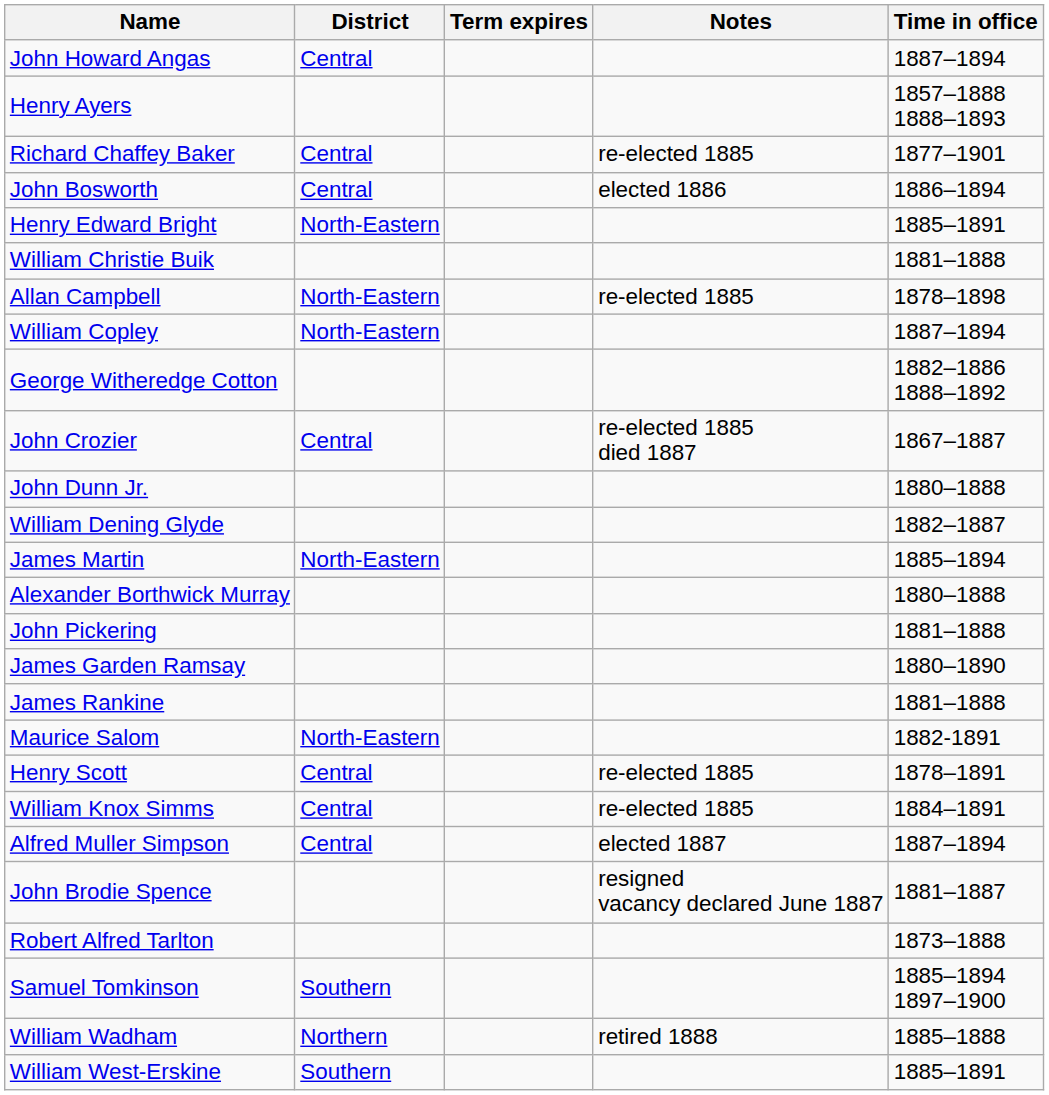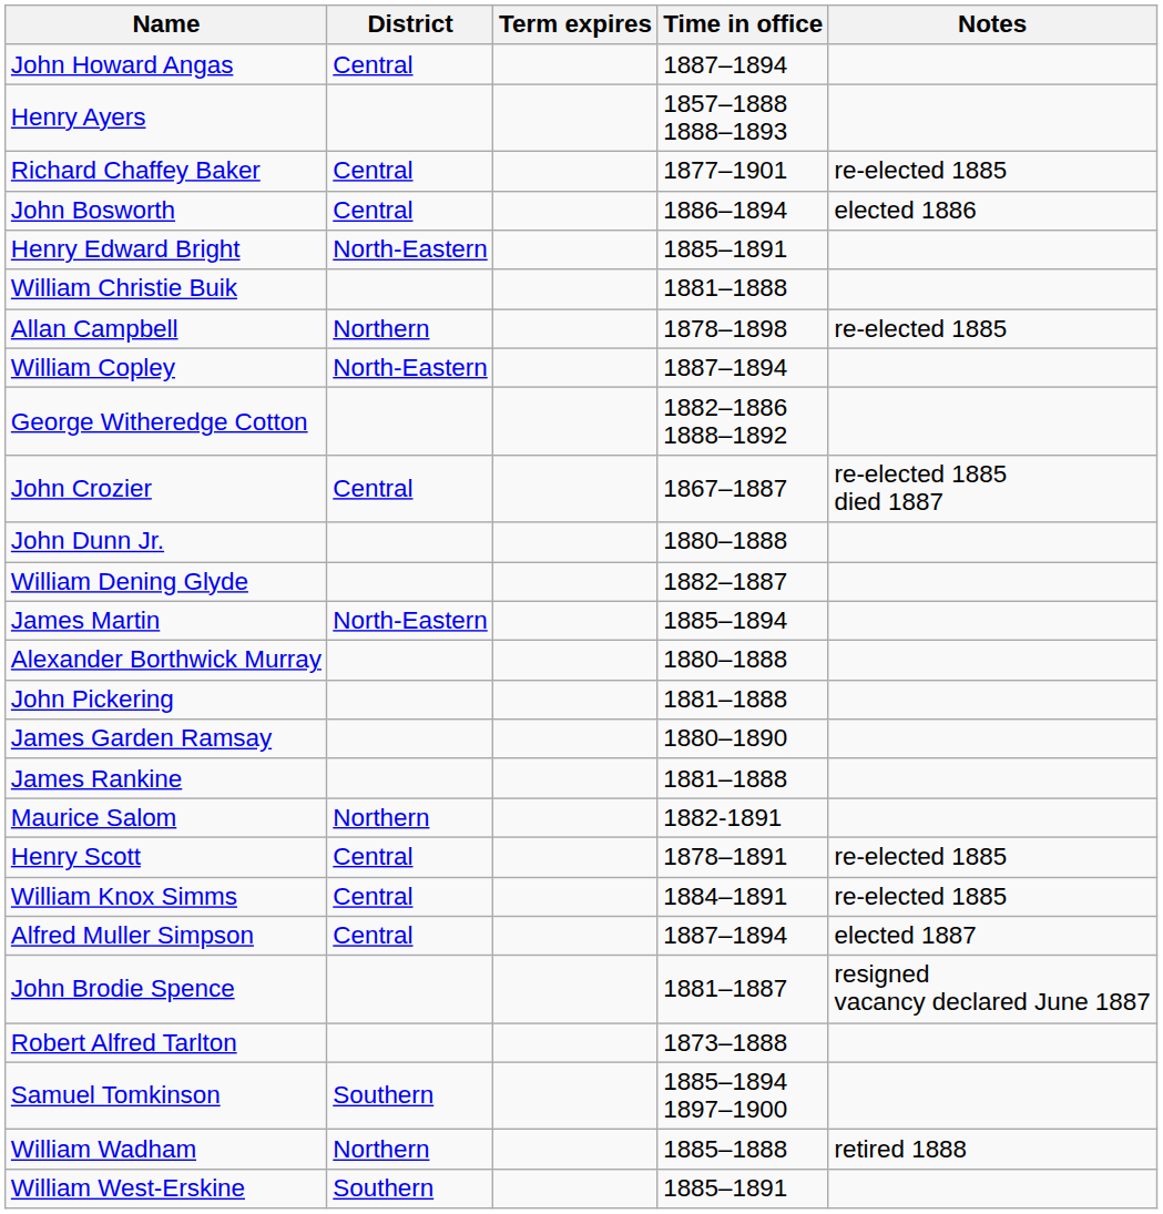columns swapped: Time in office <-> Notes
Allan Campbell | District: North-Eastern -> Northern
Maurice Salom | District: North-Eastern -> Northern
